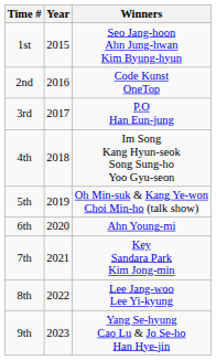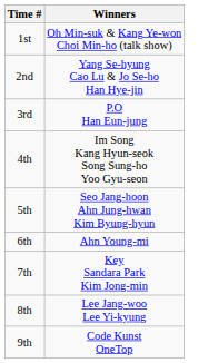- column: Year | 2015 | 2016 | 2017 | 2018 | 2019 | 2020 | 2021 | 2022 | 2023
1st | Winners: Seo Jang-hoon Ahn Jung-hwan Kim Byung-hyun -> Oh Min-suk & Kang Ye-won Choi Min-ho (talk show)
2nd | Winners: Code Kunst OneTop -> Yang Se-hyung Cao Lu & Jo Se-ho Han Hye-jin
5th | Winners: Oh Min-suk & Kang Ye-won Choi Min-ho (talk show) -> Seo Jang-hoon Ahn Jung-hwan Kim Byung-hyun
9th | Winners: Yang Se-hyung Cao Lu & Jo Se-ho Han Hye-jin -> Code Kunst OneTop
